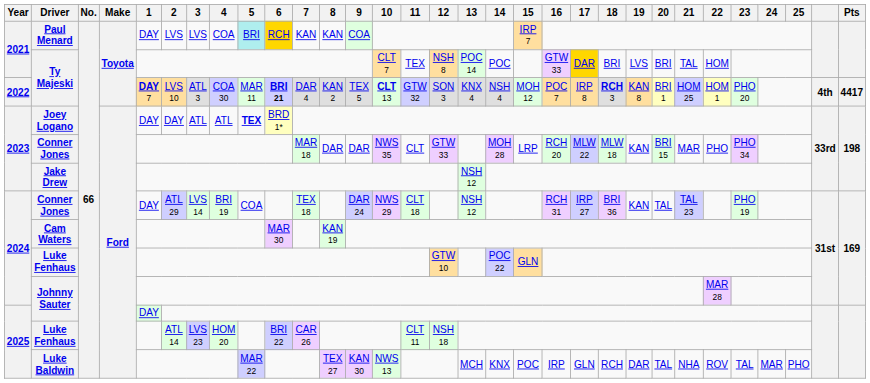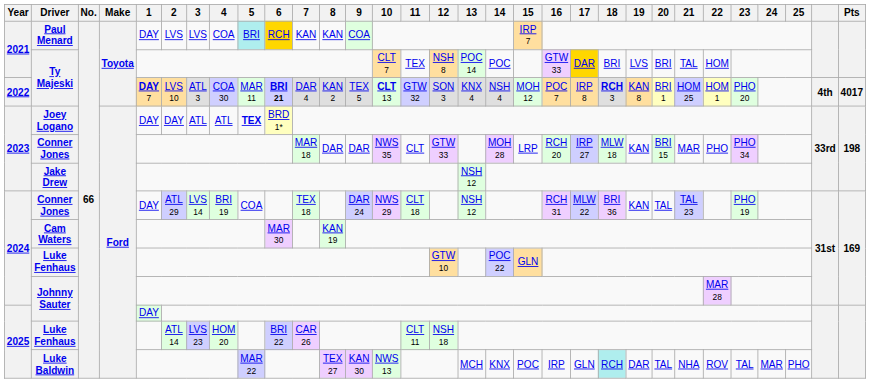2022 / Ty Majeski | Pts: 4417 -> 4017
2023 / Conner Jones | 17: MLW 22 -> IRP 27
2024 / Conner Jones | 17: IRP 27 -> MLW 22
Luke Baldwin | 18: no background -> paleturquoise background
